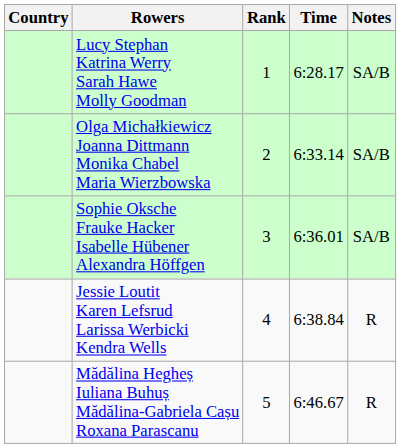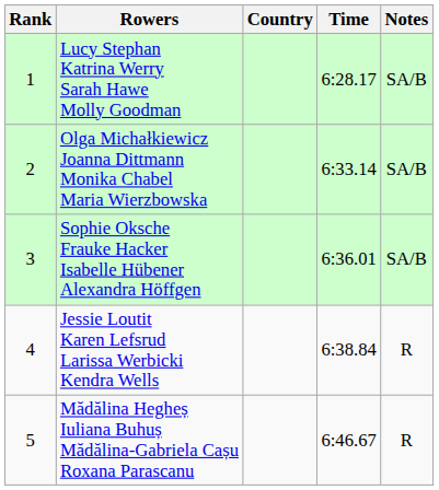columns swapped: Rank <-> Country
